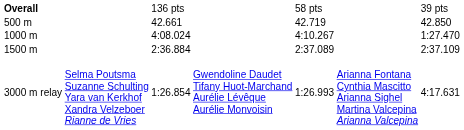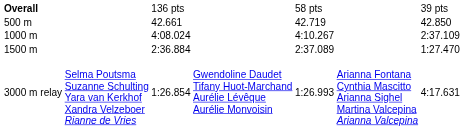1000 m | column 7: 1:27.470 -> 2:37.109
1500 m | column 7: 2:37.109 -> 1:27.470
